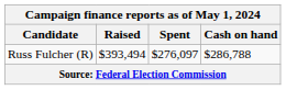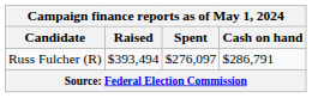Russ Fulcher (R) | Cash on hand: $286,788 -> $286,791
